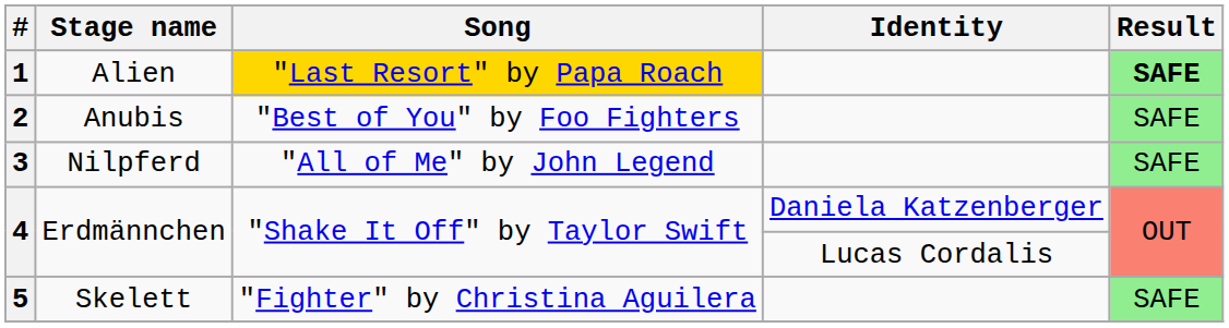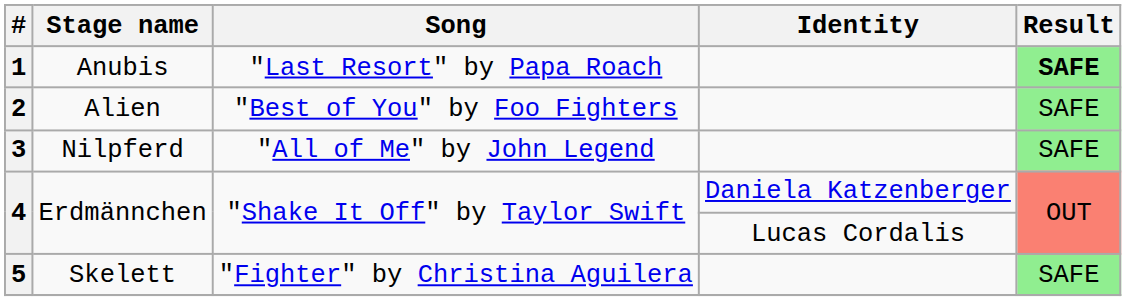1 | Stage name: Alien -> Anubis
1 | Song: gold background -> no background
2 | Stage name: Anubis -> Alien
